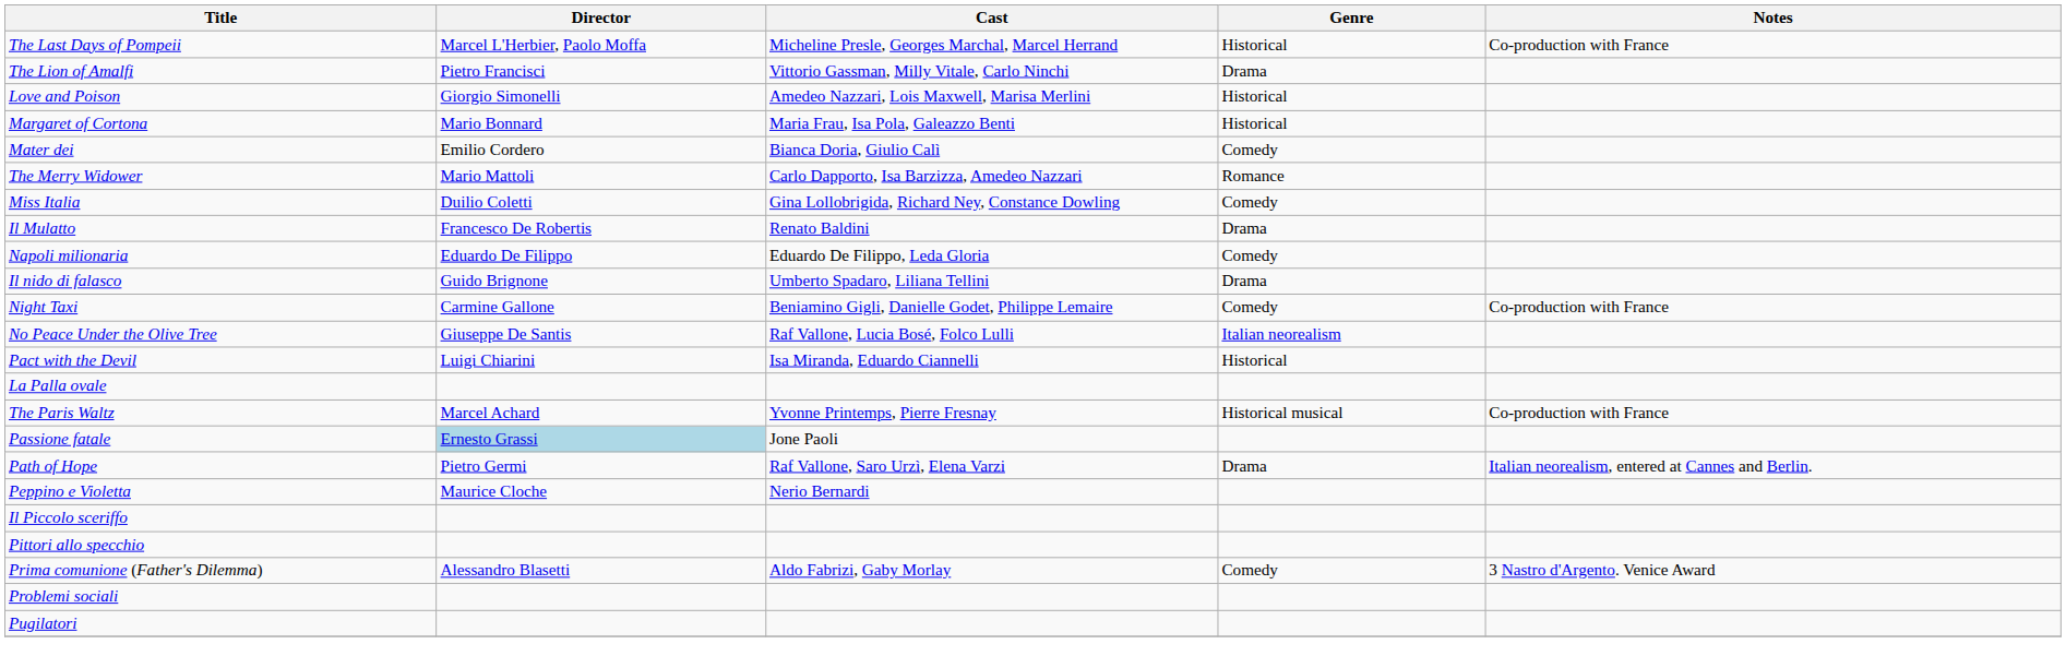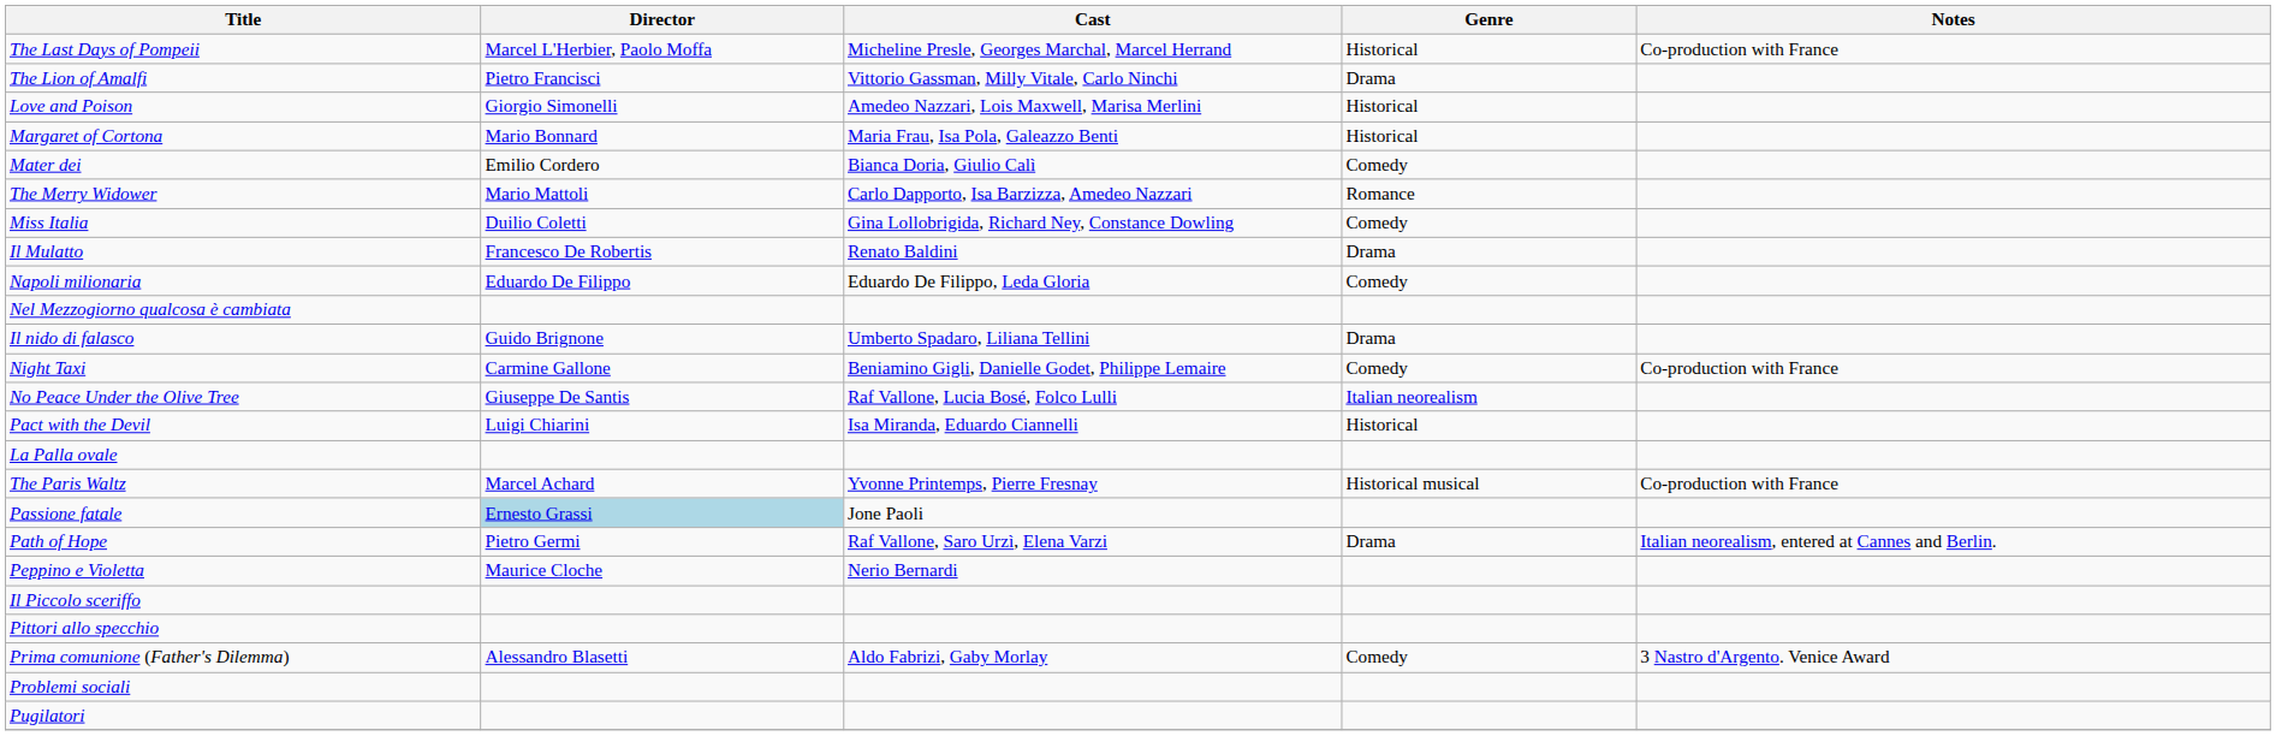+ row: Nel Mezzogiorno qualcosa è cambiata
